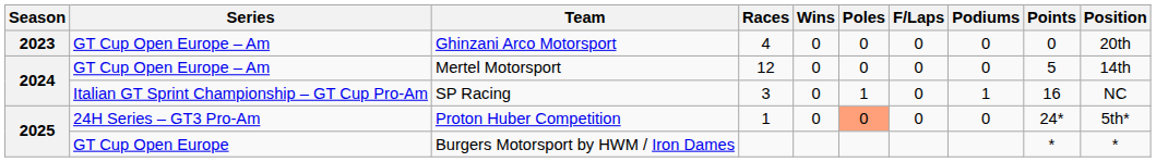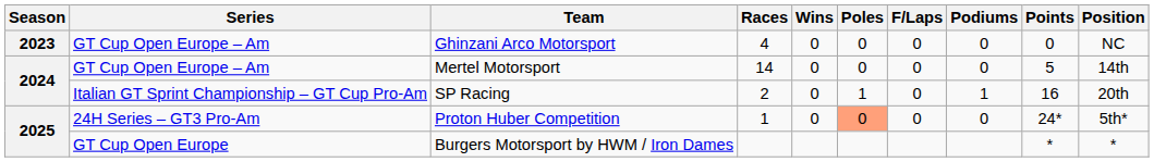Ghinzani Arco Motorsport | Position: 20th -> NC
Mertel Motorsport | Races: 12 -> 14
SP Racing | Races: 3 -> 2
SP Racing | Position: NC -> 20th
